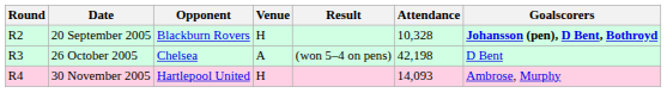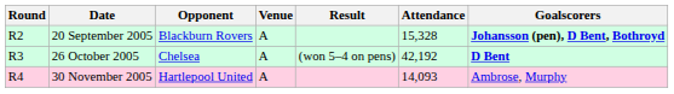20 September 2005 | Venue: H -> A
20 September 2005 | Attendance: 10,328 -> 15,328
26 October 2005 | Attendance: 42,198 -> 42,192
26 October 2005 | Goalscorers: normal -> bold
30 November 2005 | Venue: H -> A
